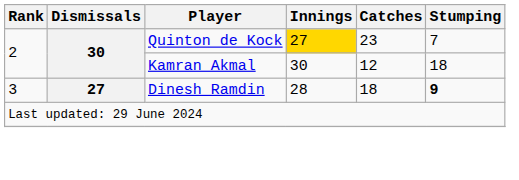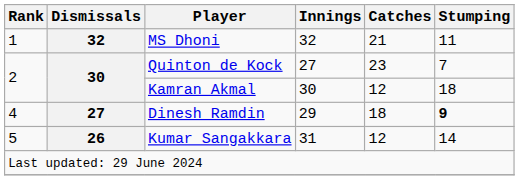+ row: 1 | 32 | MS Dhoni | 32 | 21 | 11
Quinton de Kock | Innings: gold background -> no background
Dinesh Ramdin | Rank: 3 -> 4
Dinesh Ramdin | Innings: 28 -> 29
+ row: 5 | 26 | Kumar Sangakkara | 31 | 12 | 14
